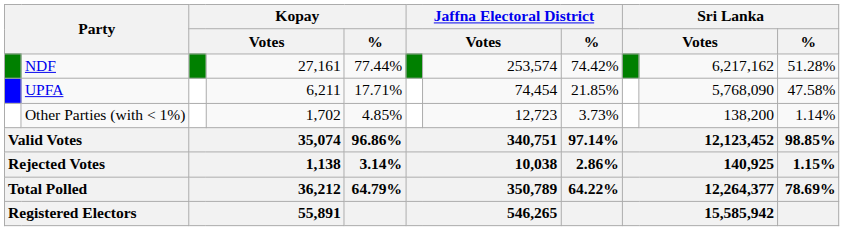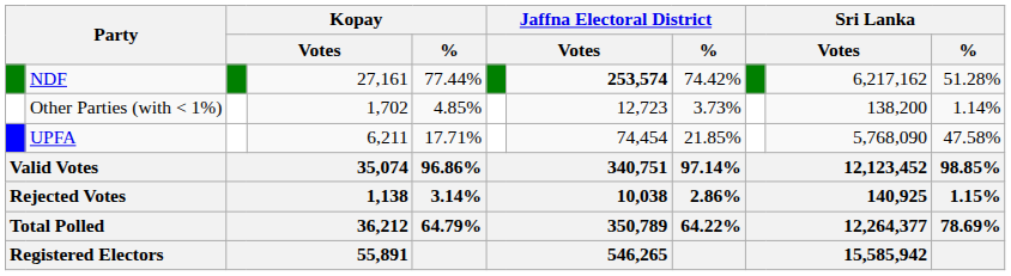NDF | column 7: normal -> bold
rows swapped: UPFA <-> Other Parties (with < 1%)
